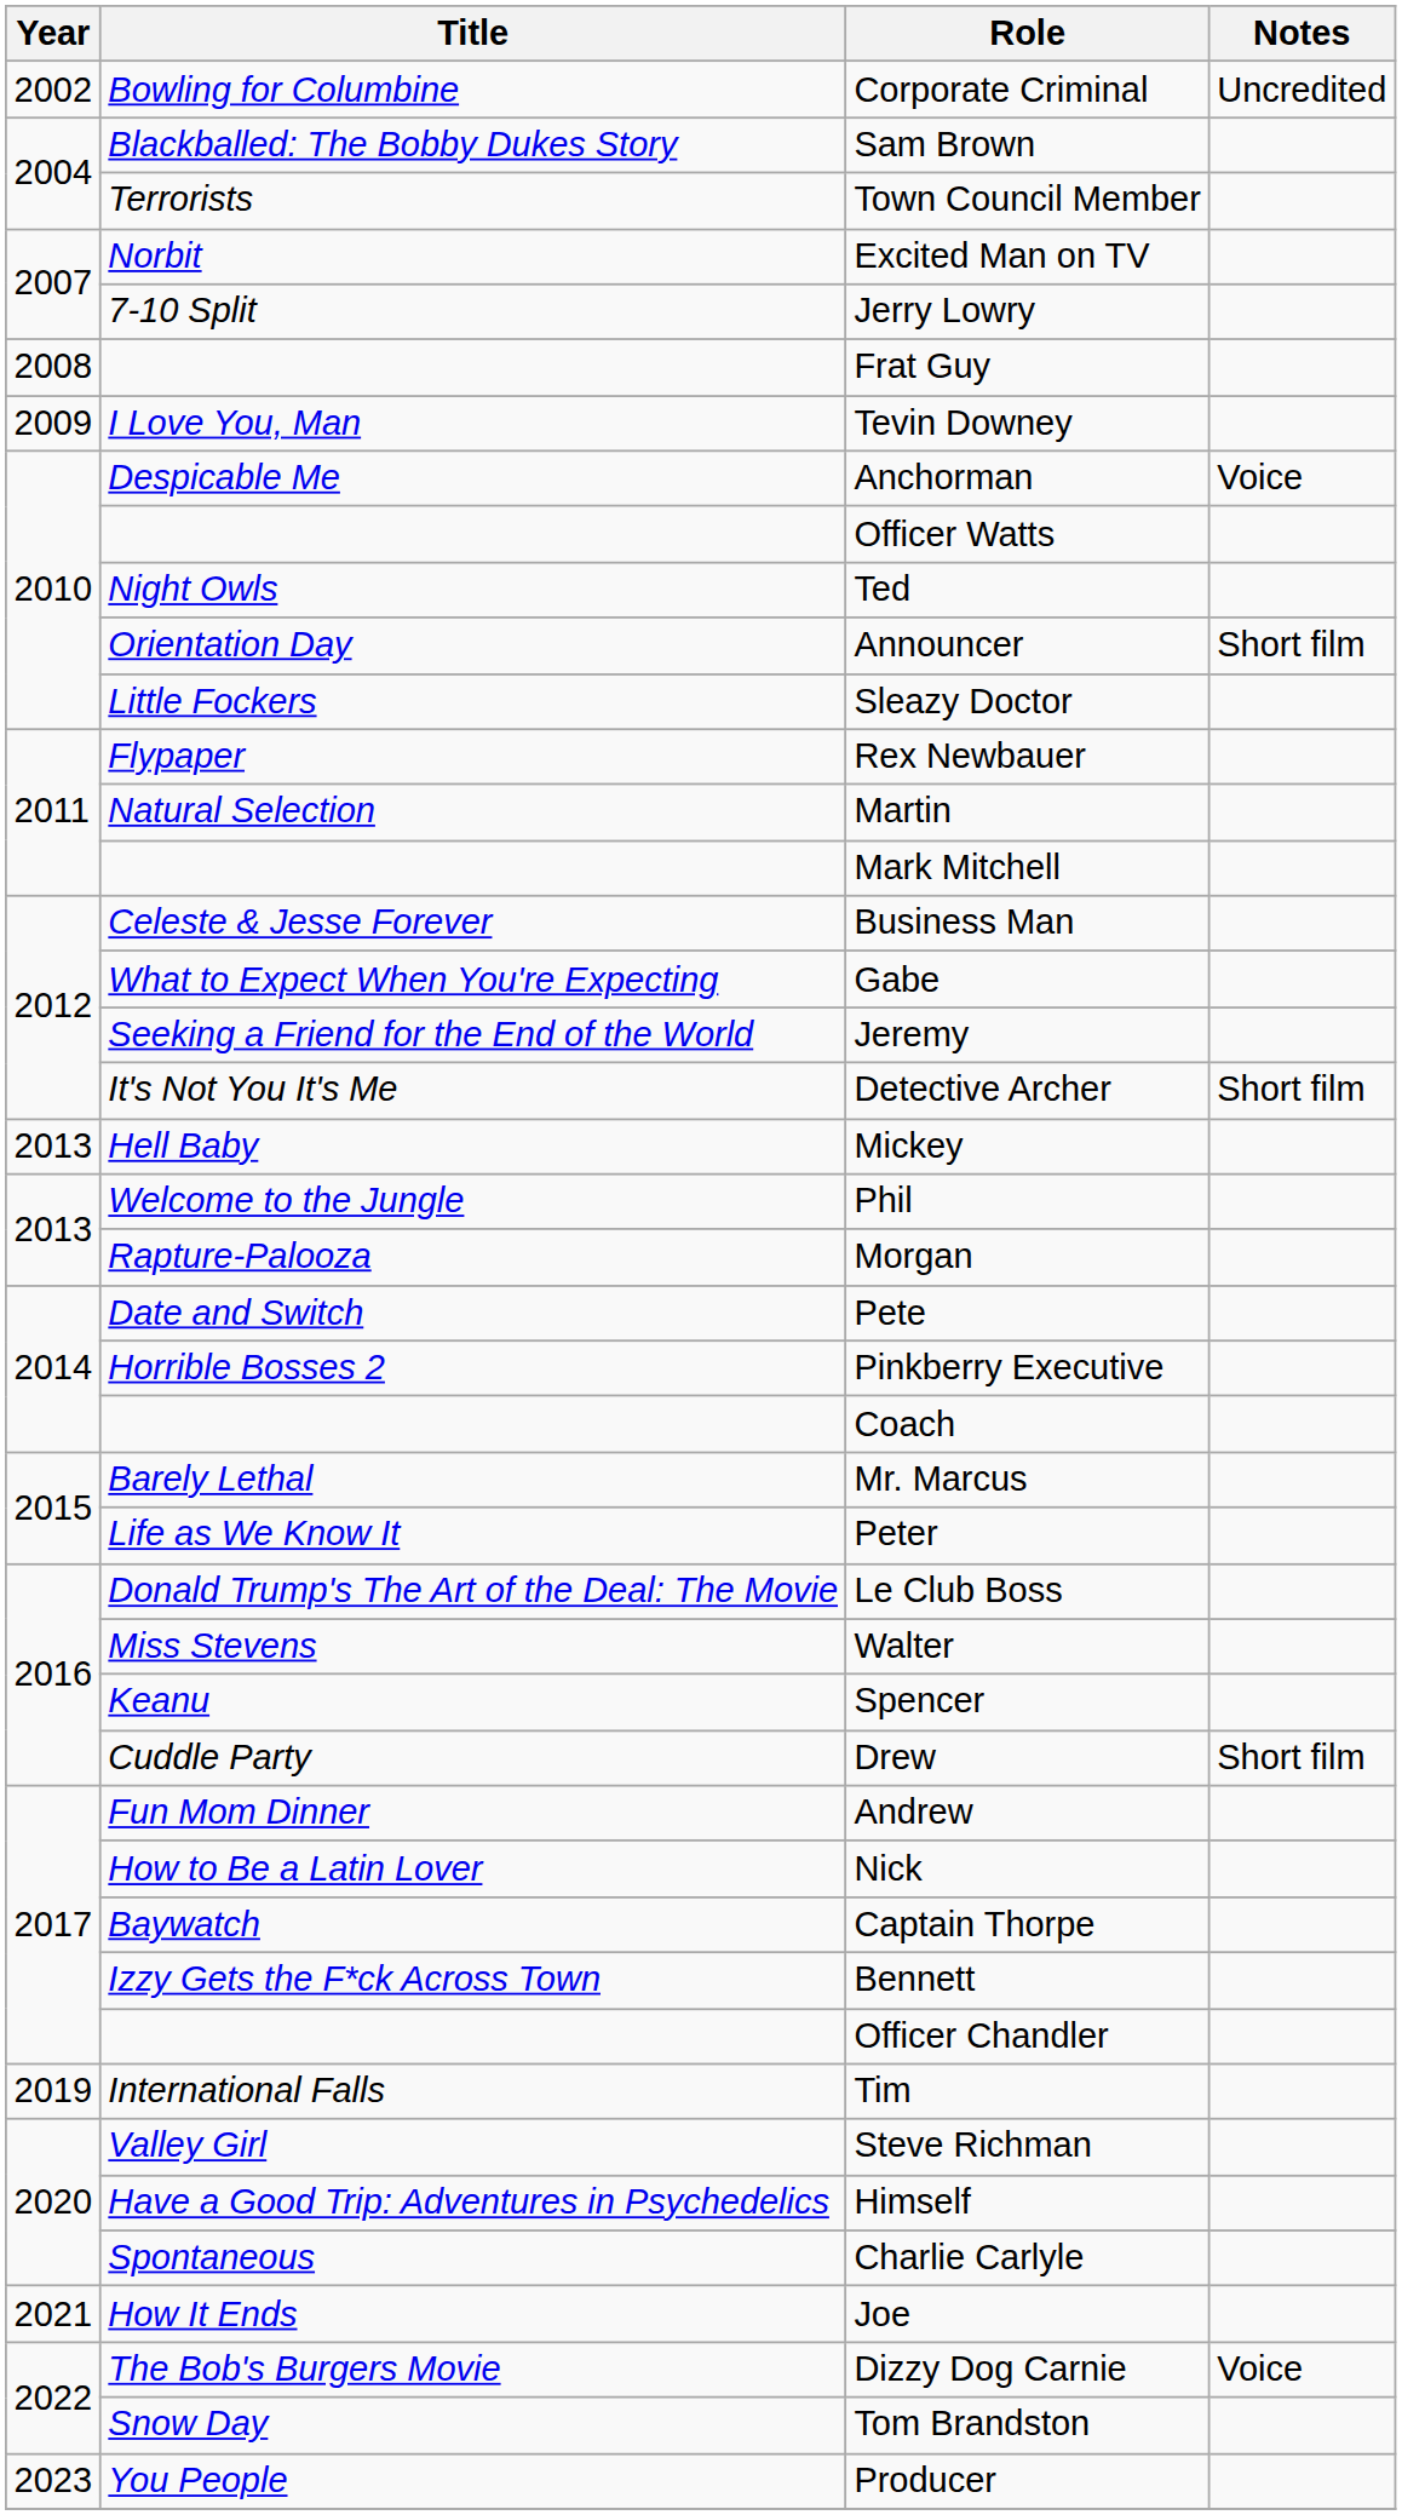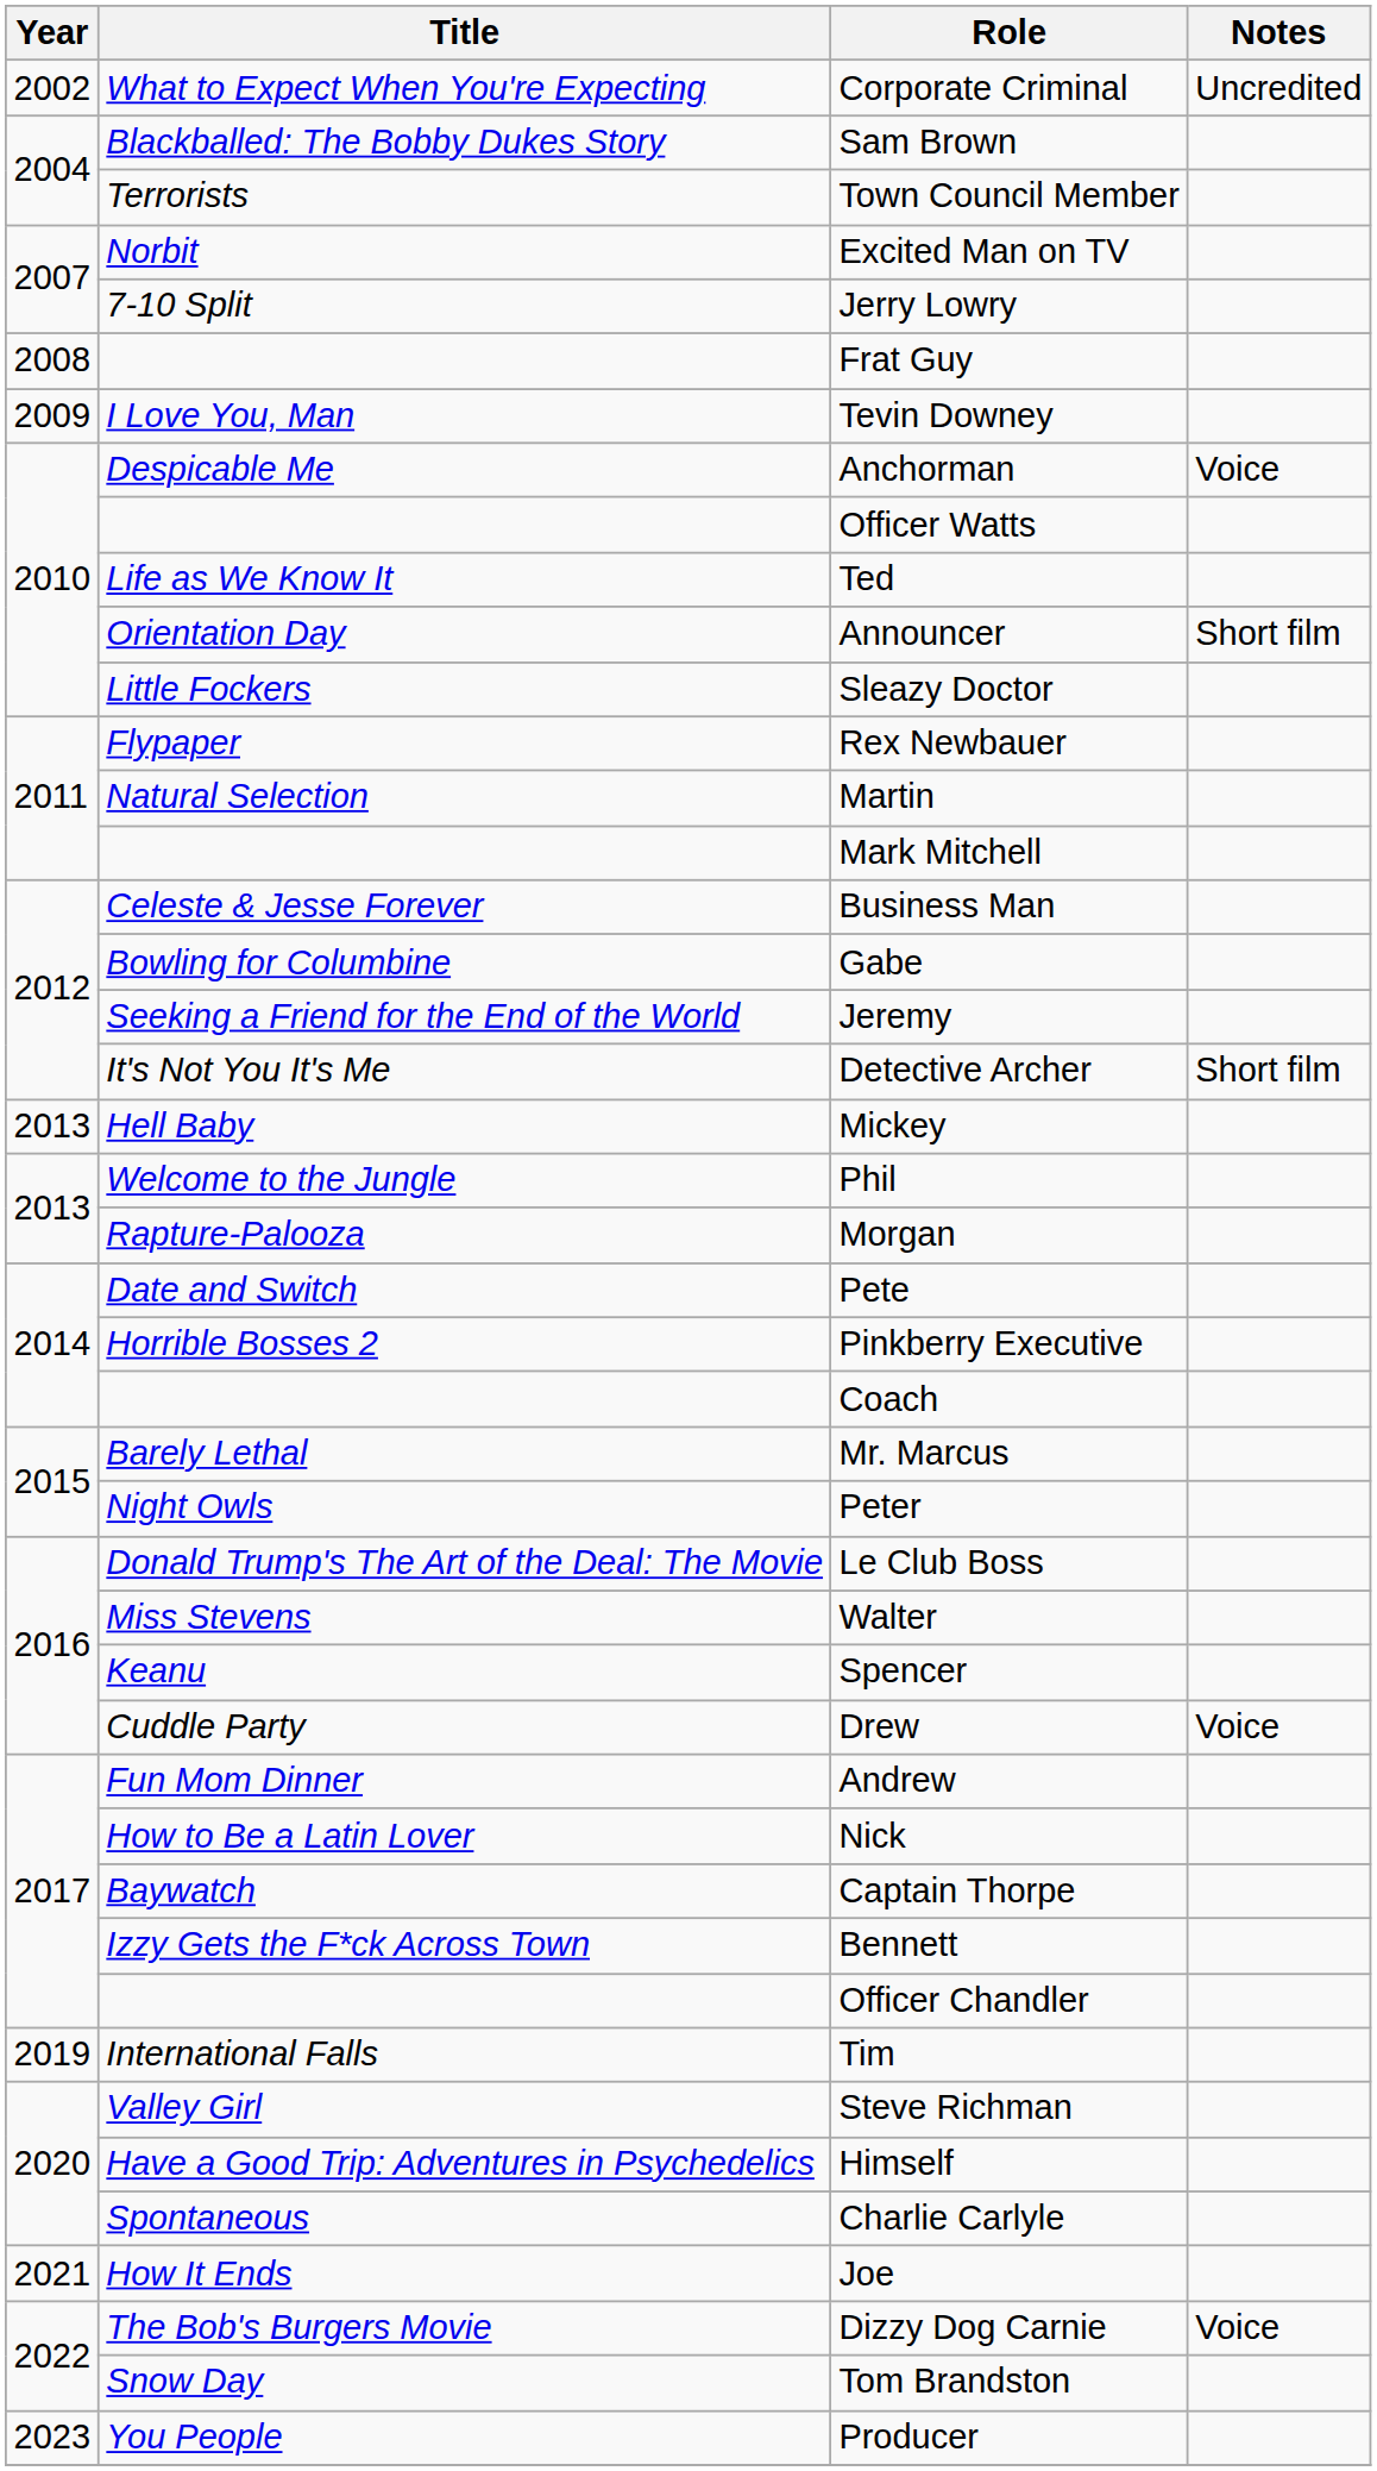Corporate Criminal | Title: Bowling for Columbine -> What to Expect When You're Expecting
Ted | Title: Night Owls -> Life as We Know It
Gabe | Title: What to Expect When You're Expecting -> Bowling for Columbine
Peter | Title: Life as We Know It -> Night Owls
Drew | Notes: Short film -> Voice
